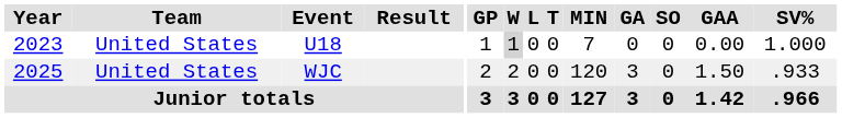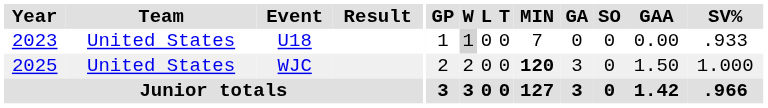U18 | SV%: 1.000 -> .933
WJC | MIN: normal -> bold
WJC | SV%: .933 -> 1.000
